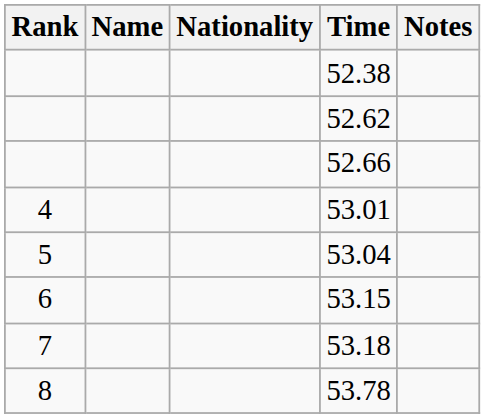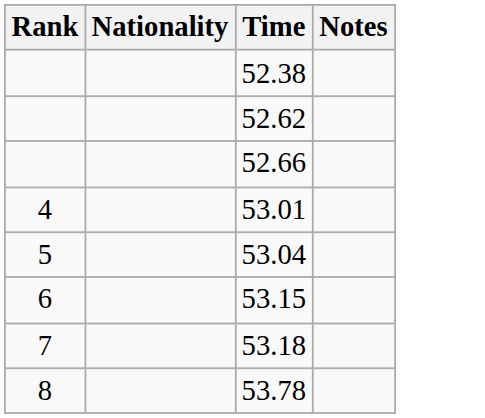- column: Name
